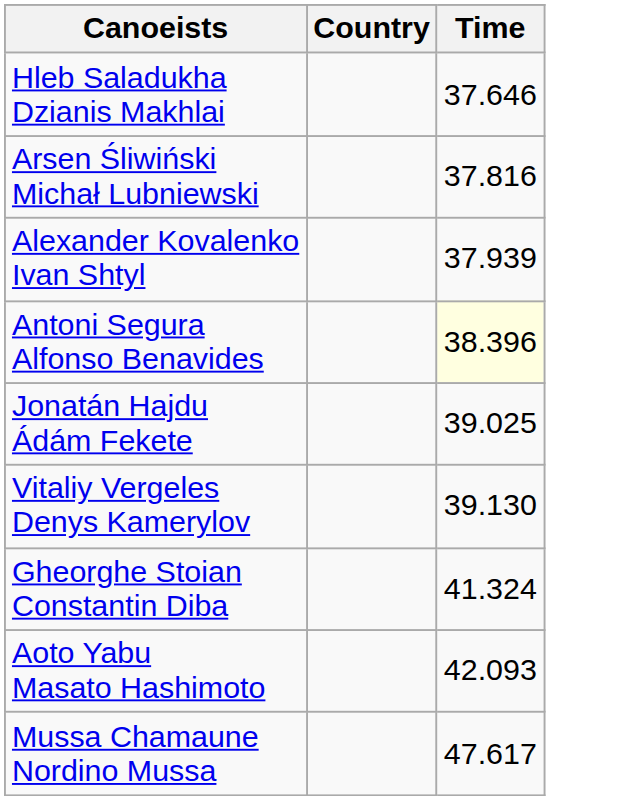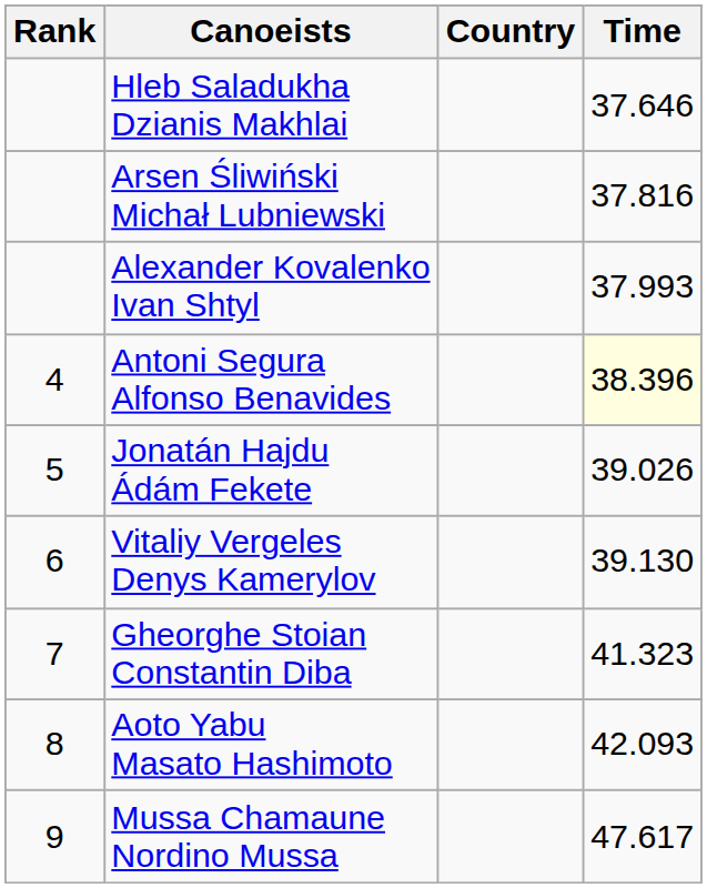+ column: Rank | 4 | 5 | 6 | 7 | 8 | 9
Alexander Kovalenko Ivan Shtyl | Time: 37.939 -> 37.993
Jonatán Hajdu Ádám Fekete | Time: 39.025 -> 39.026
Gheorghe Stoian Constantin Diba | Time: 41.324 -> 41.323
